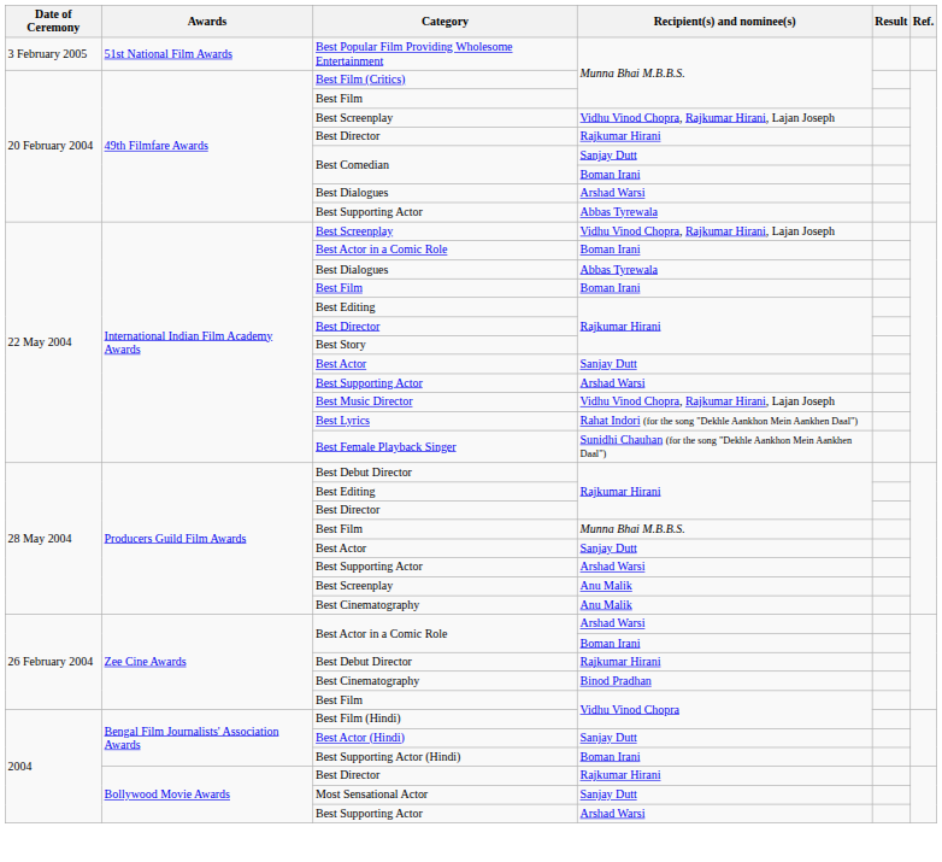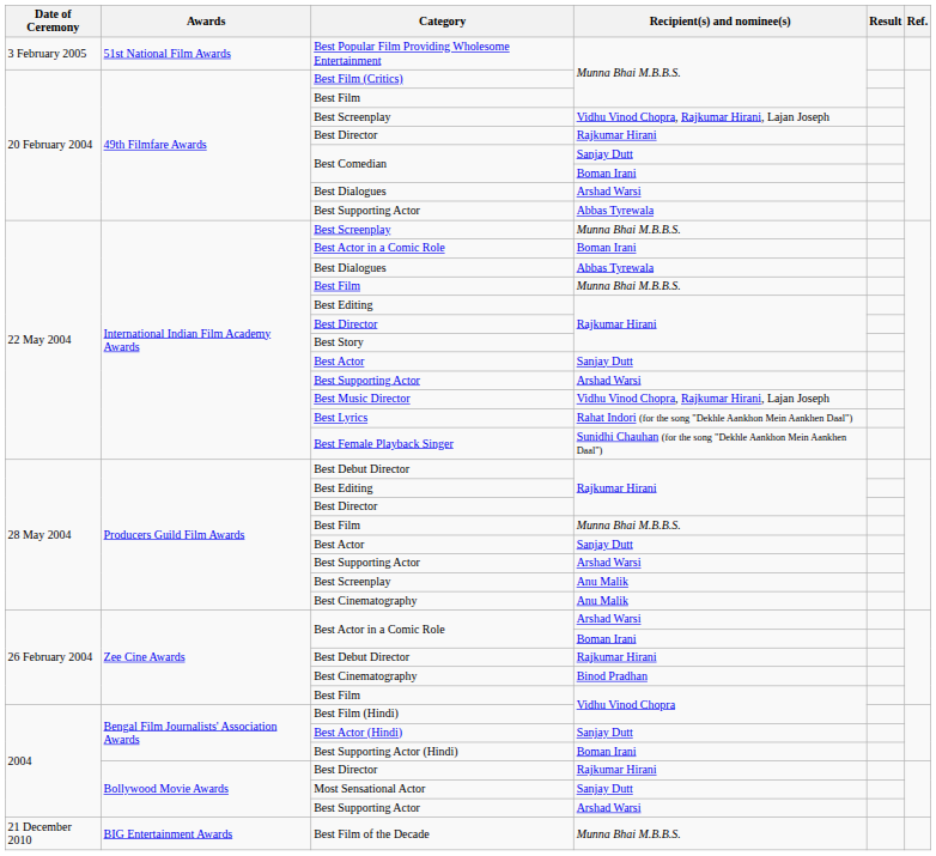International Indian Film Academy Awards / Best Screenplay | Recipient(s) and nominee(s): Vidhu Vinod Chopra, Rajkumar Hirani, Lajan Joseph -> Munna Bhai M.B.B.S.
International Indian Film Academy Awards / Best Film | Recipient(s) and nominee(s): Boman Irani -> Munna Bhai M.B.B.S.
+ row: 21 December 2010 | BIG Entertainment Awards | Best Film of the Decade | Munna Bhai M.B.B.S.
